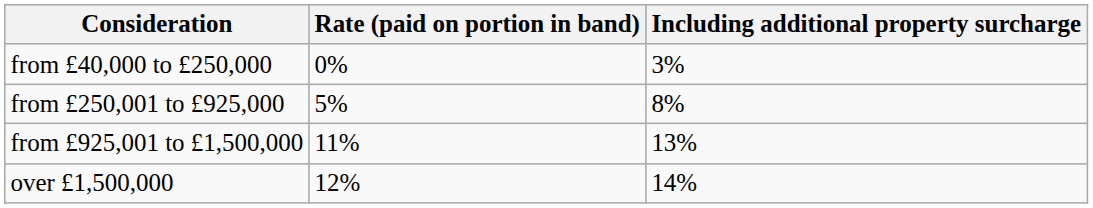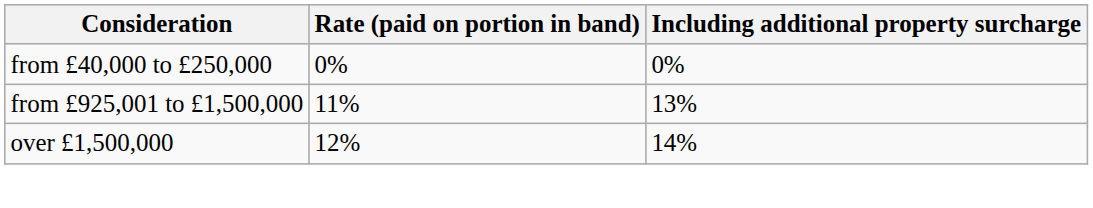from £40,000 to £250,000 | Including additional property surcharge: 3% -> 0%
- row: from £250,001 to £925,000 | 5% | 8%
